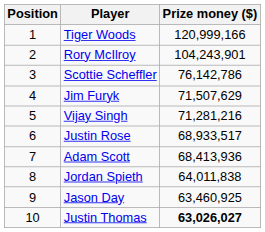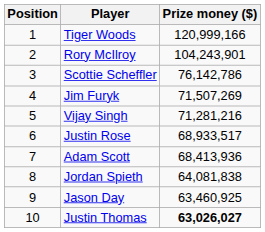Jim Furyk | Prize money ($): 71,507,629 -> 71,507,269
Jordan Spieth | Prize money ($): 64,011,838 -> 64,081,838
